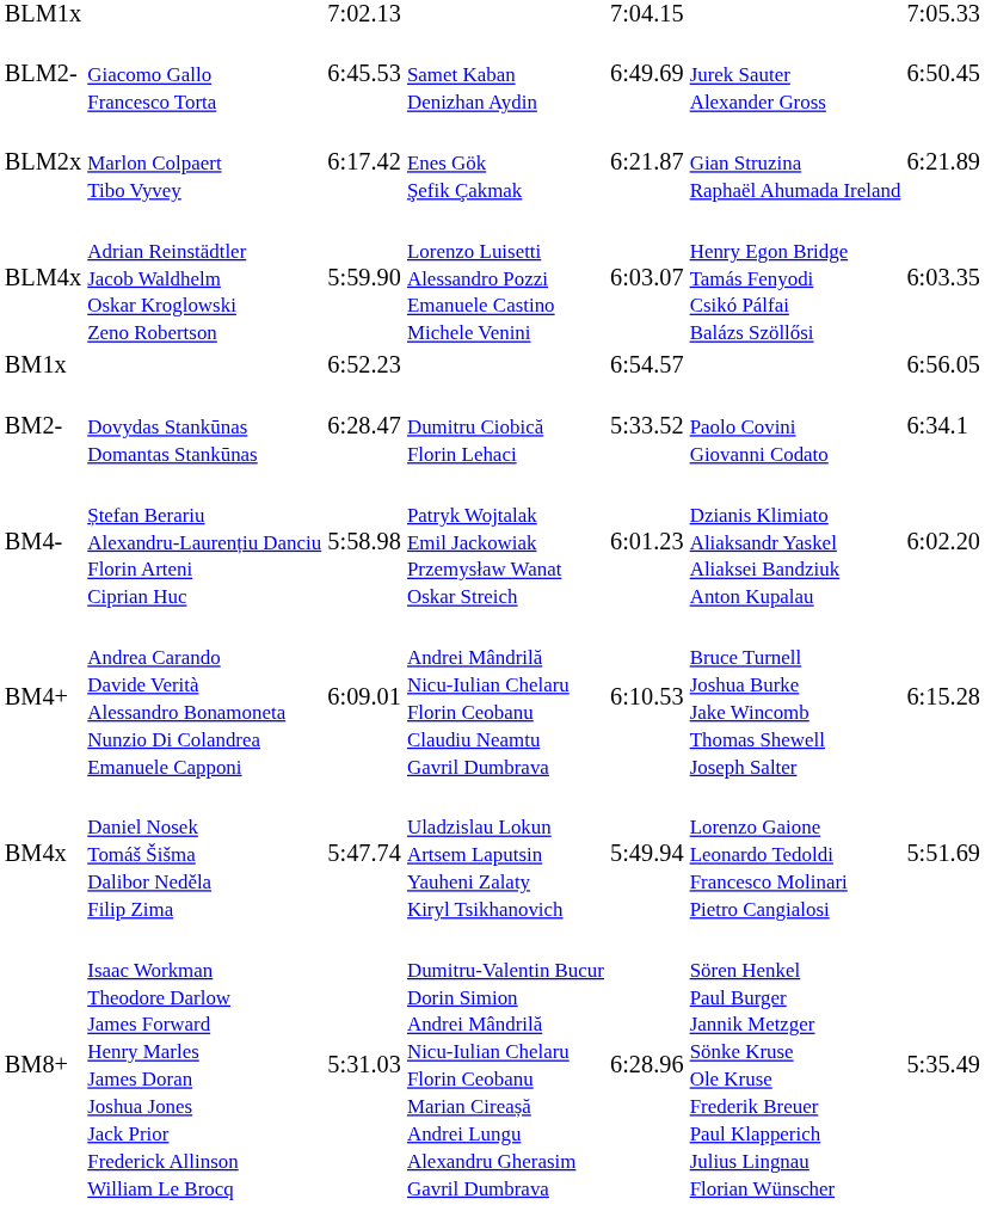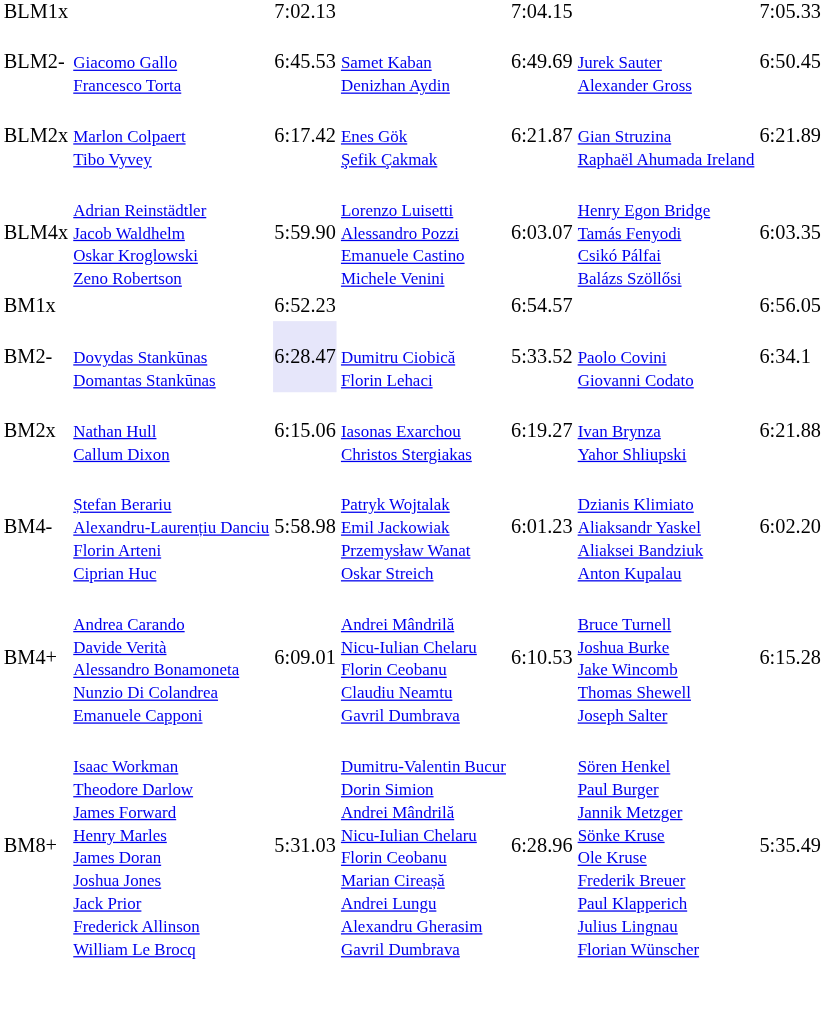BM2- | column 3: no background -> lavender background
+ row: BM2x | Nathan Hull Callum Dixon | 6:15.06 | Iasonas Exarchou Christos Stergiakas | 6:19.27 | Ivan Brynza Yahor Shliupski | 6:21.88
- row: BM4x | Daniel Nosek Tomáš Šišma Dalibor Neděla Filip Zima | 5:47.74 | Uladzislau Lokun Artsem Laputsin Yauheni Zalaty Kiryl Tsikhanovich | 5:49.94 | Lorenzo Gaione Leonardo Tedoldi Francesco Molinari Pietro Cangialosi | 5:51.69
